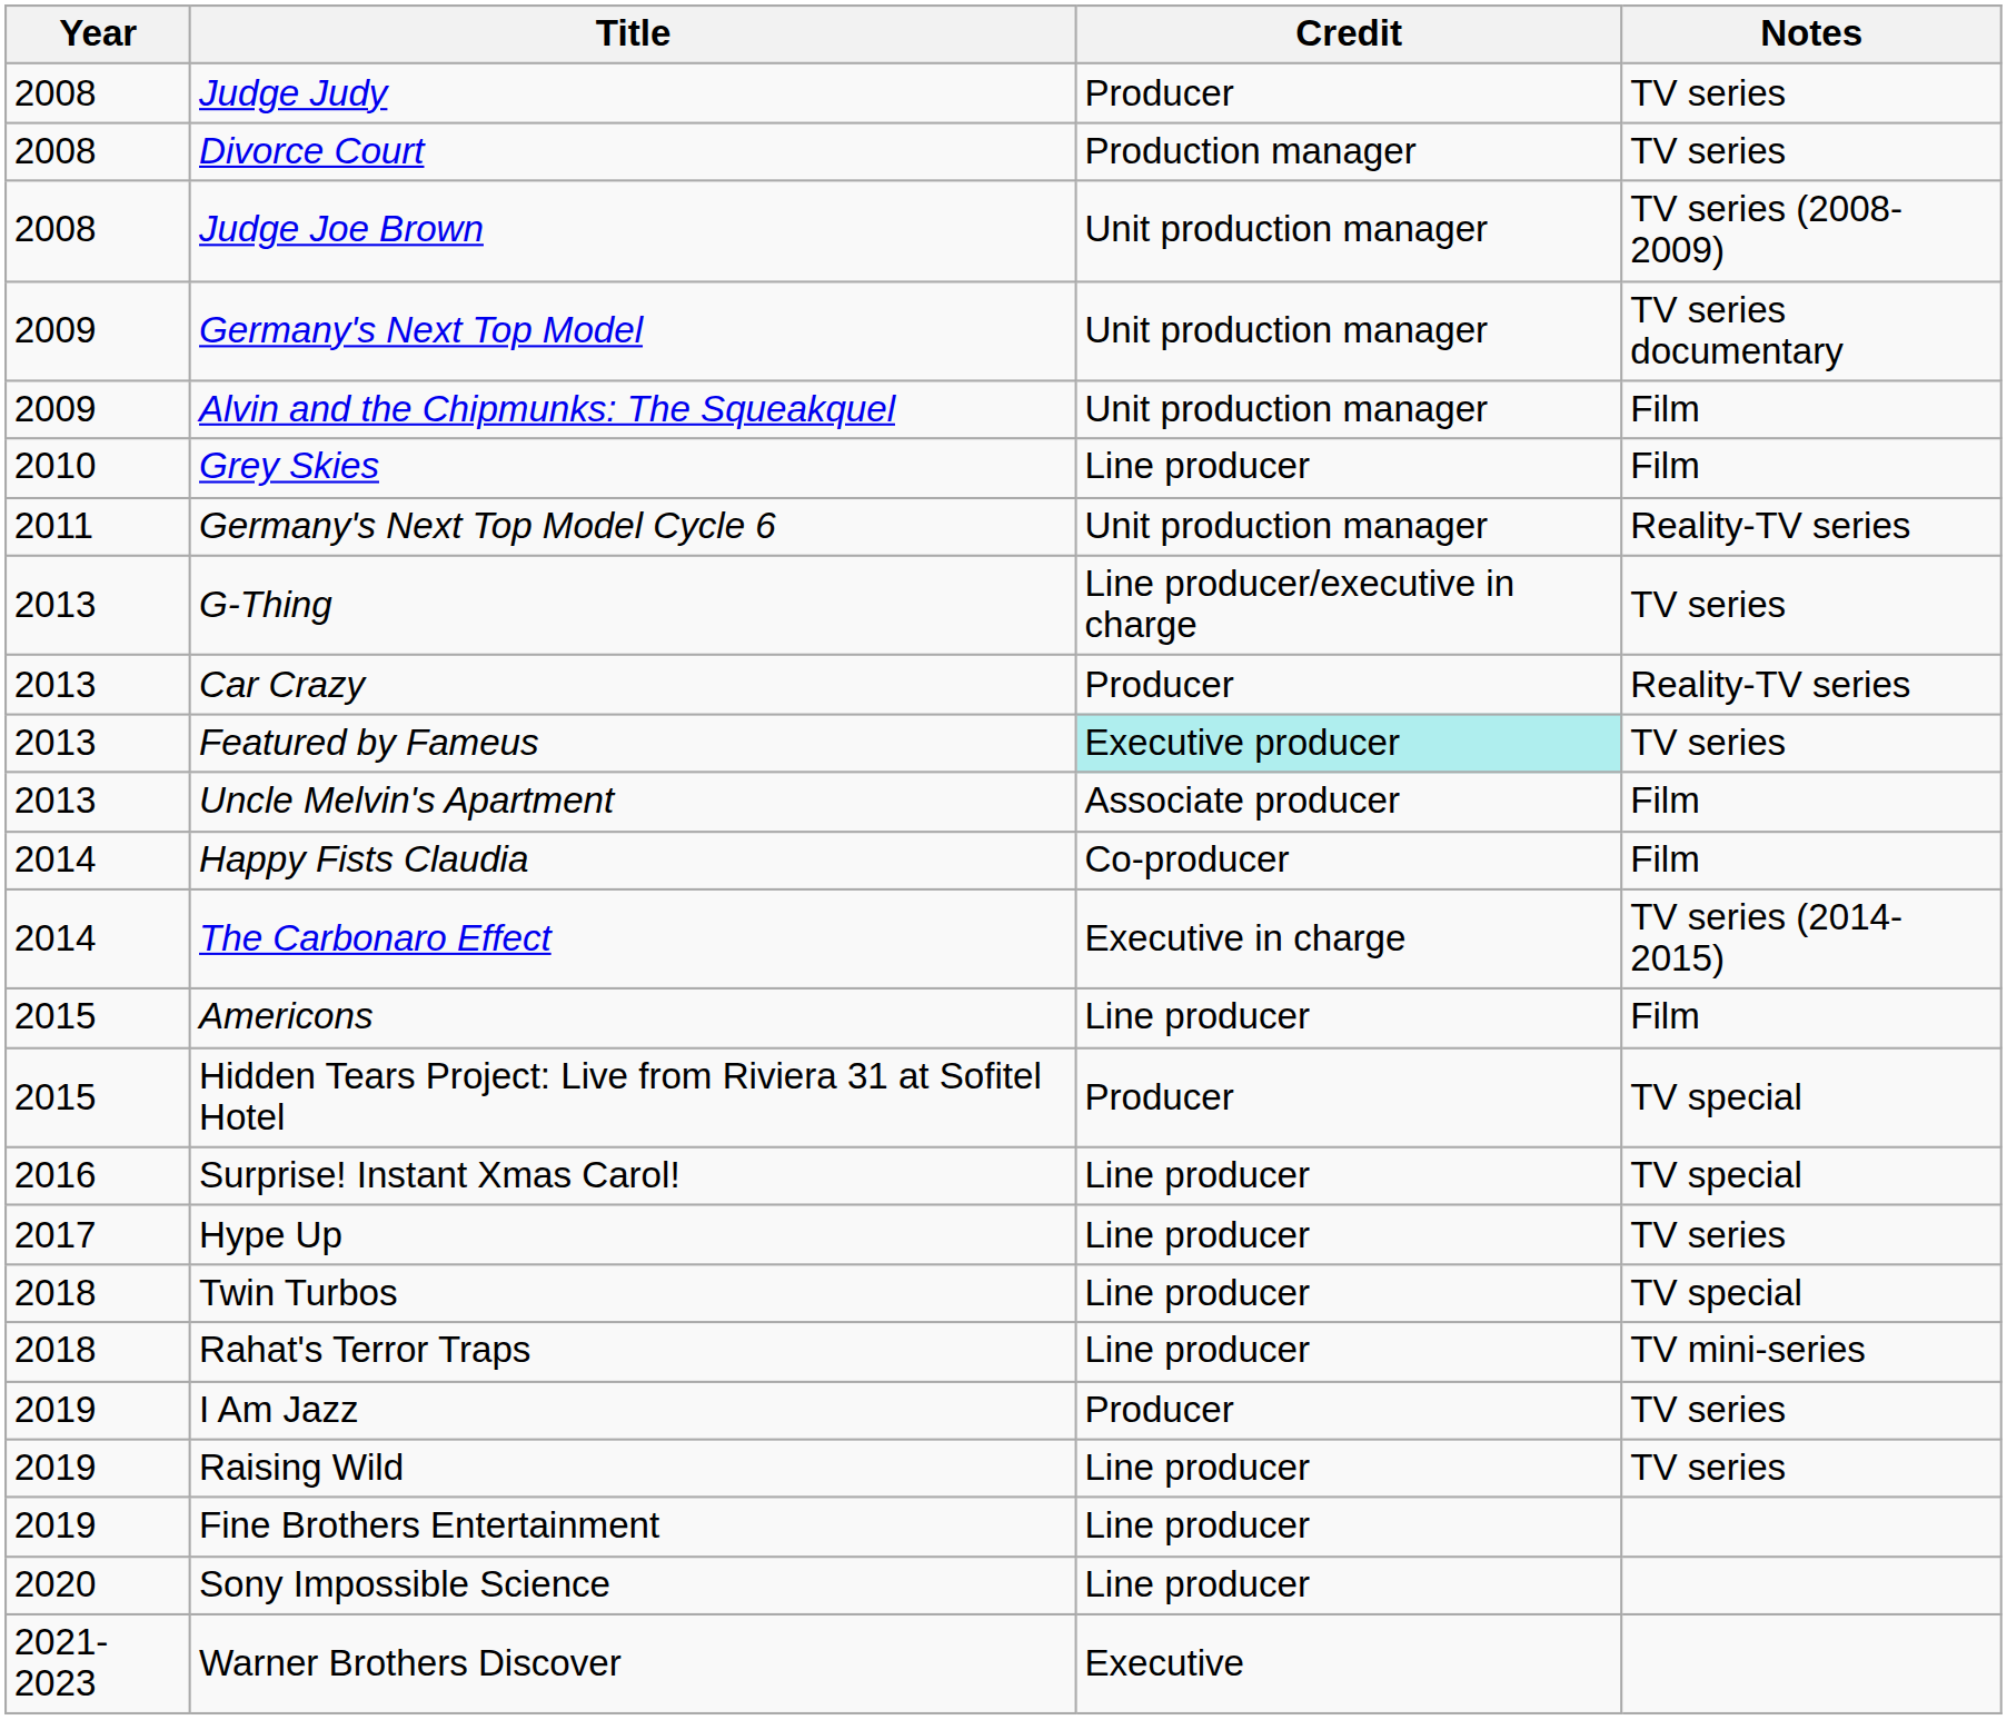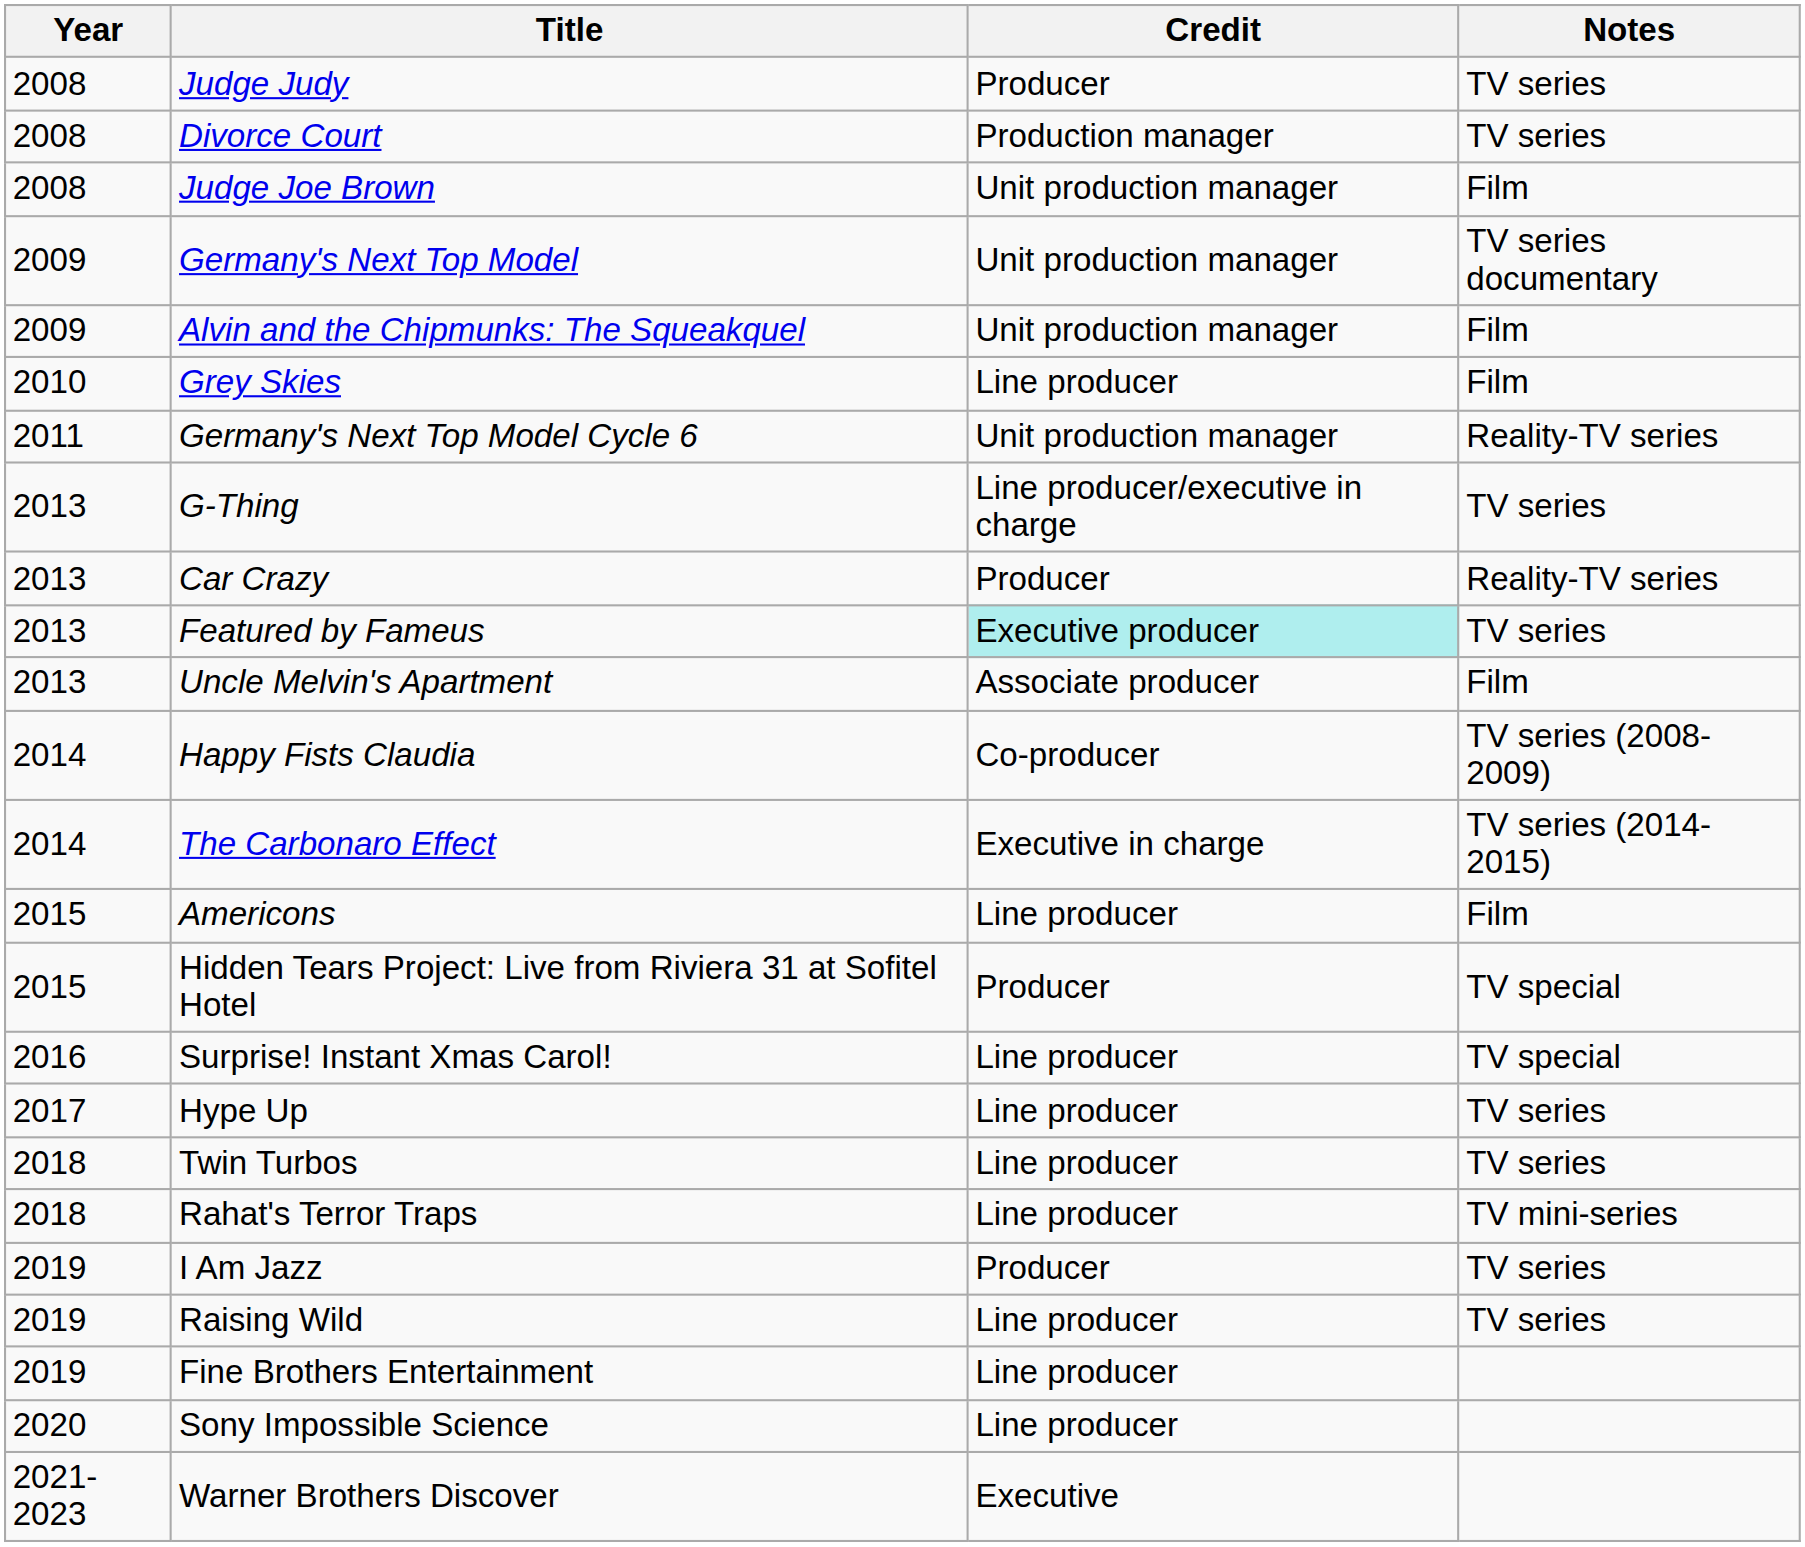Judge Joe Brown | Notes: TV series (2008-2009) -> Film
Happy Fists Claudia | Notes: Film -> TV series (2008-2009)
Twin Turbos | Notes: TV special -> TV series
